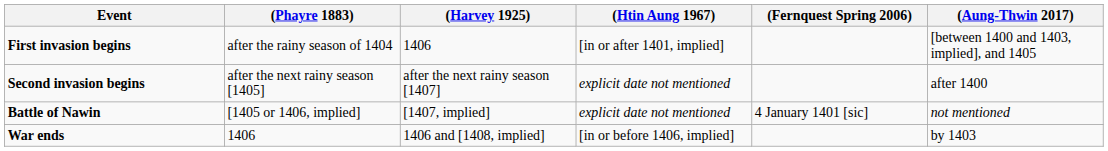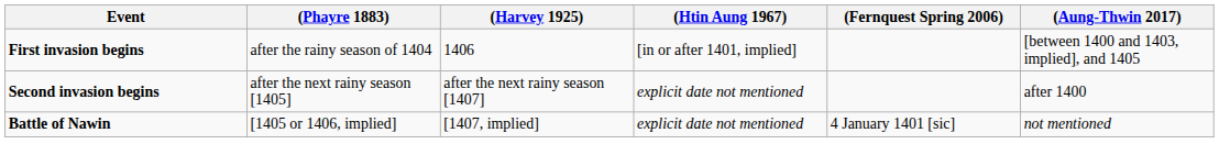- row: War ends | 1406 | 1406 and [1408, implied] | [in or before 1406, implied] | by 1403
